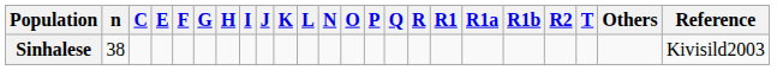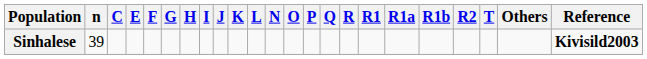Sinhalese | n: 38 -> 39
Sinhalese | Reference: normal -> bold
